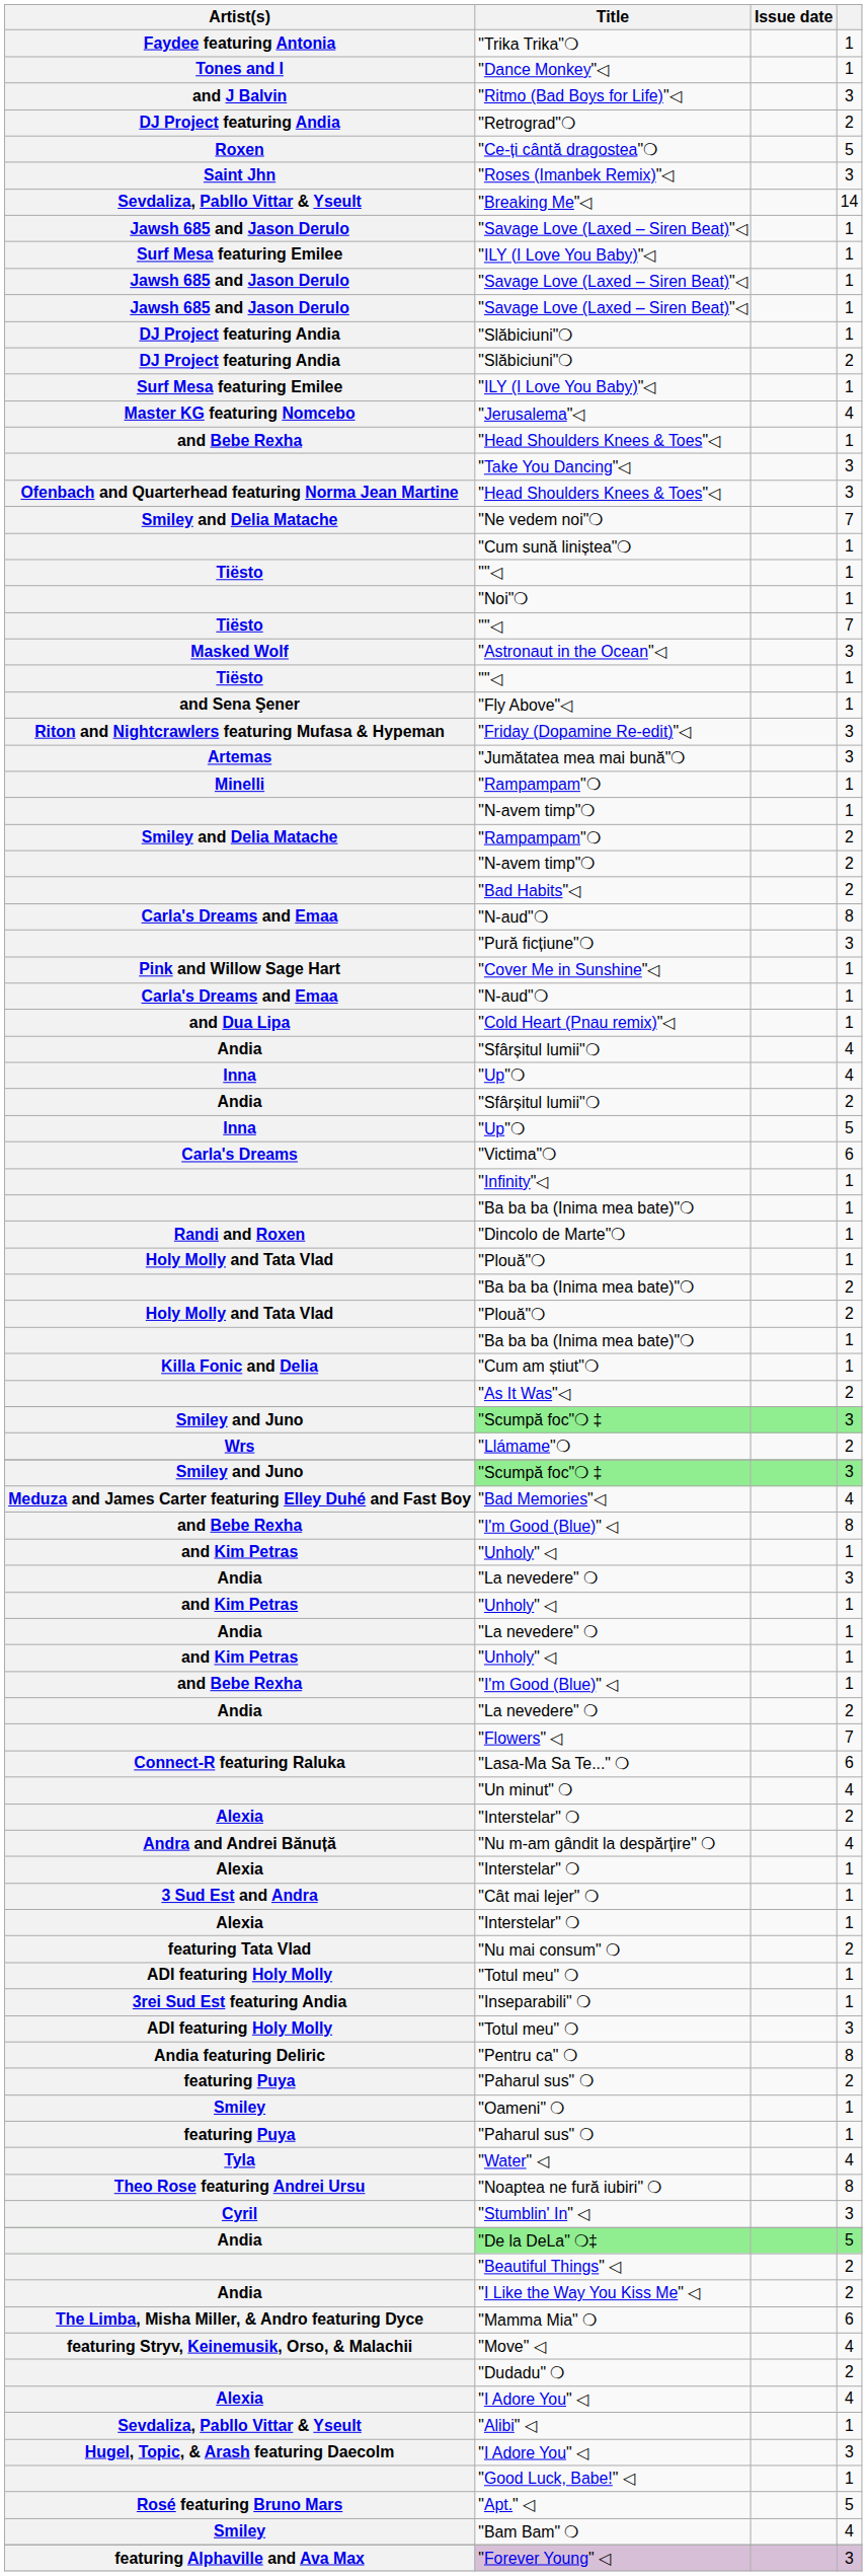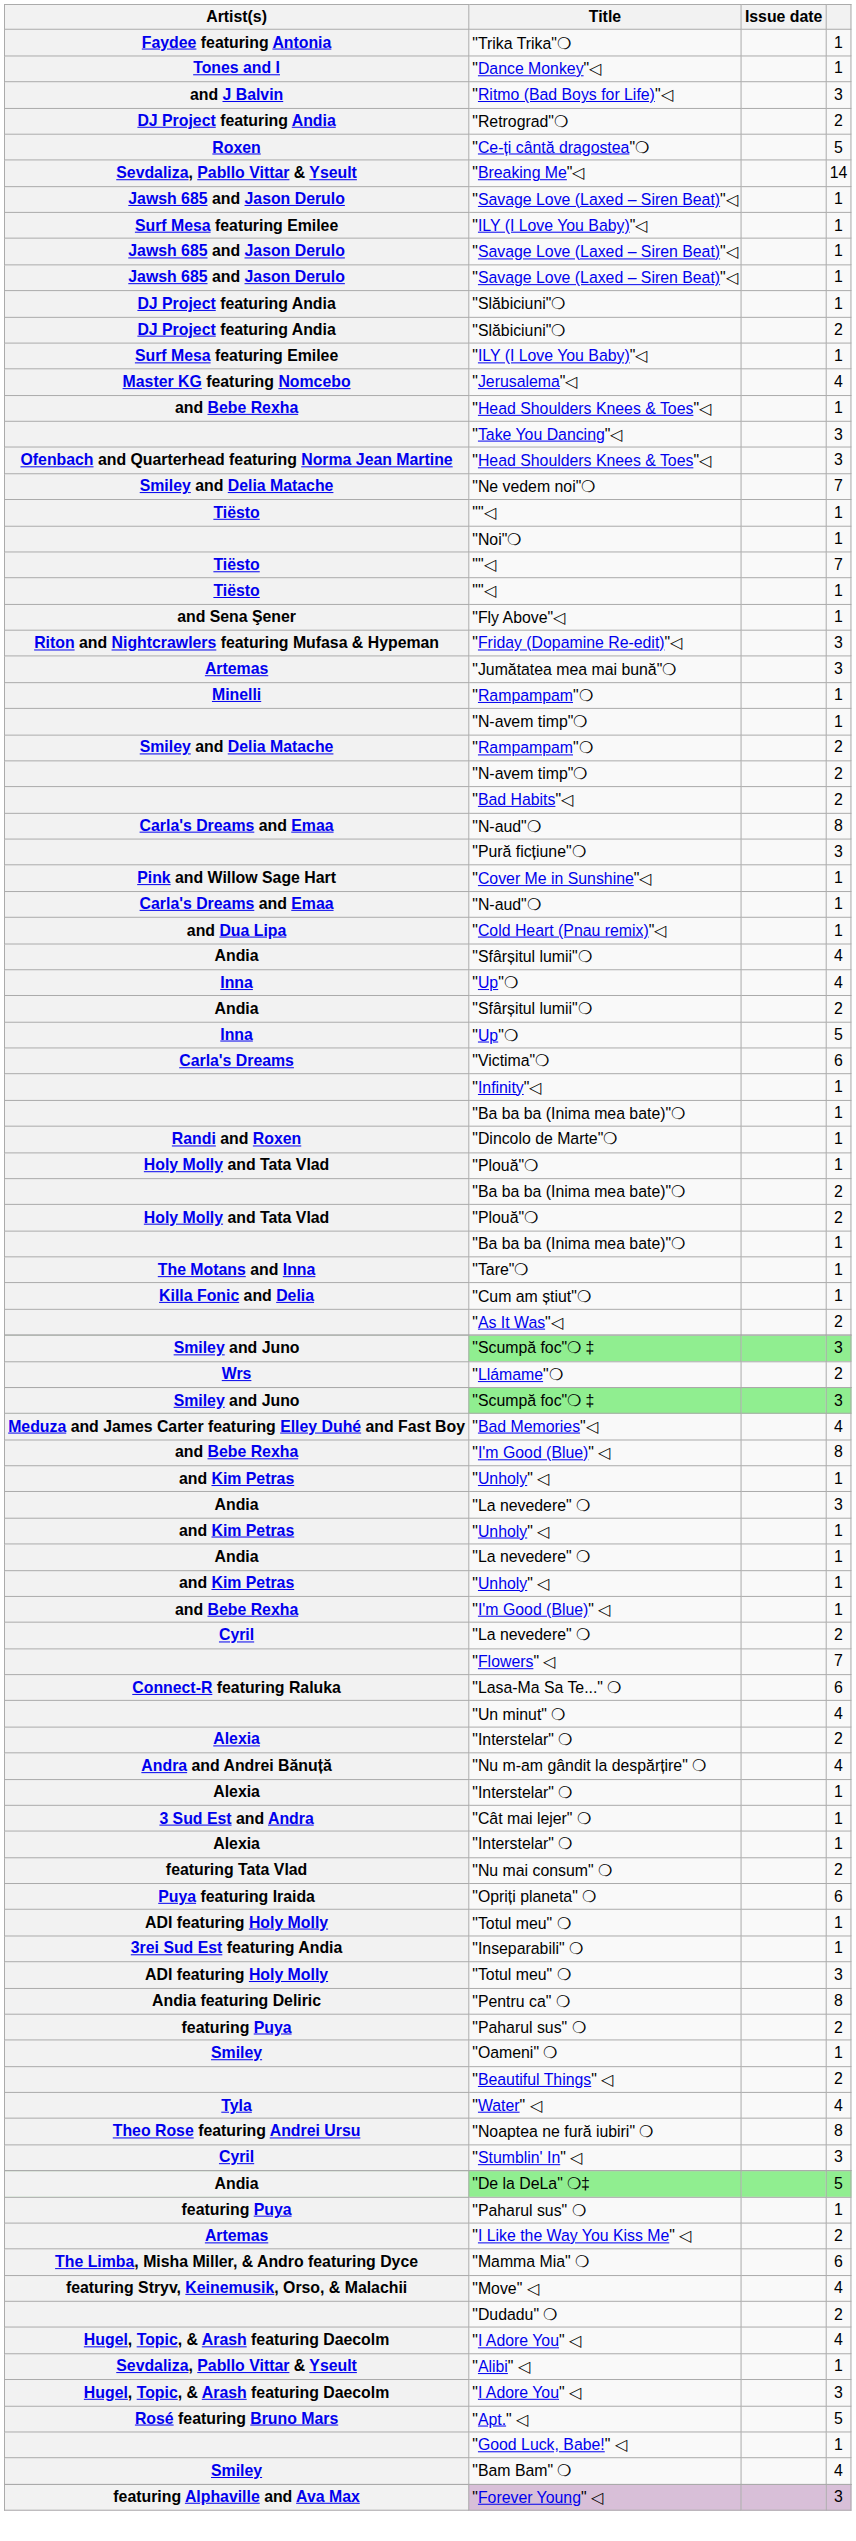- row: Saint Jhn | "Roses (Imanbek Remix)"◁ | 3
- row: "Cum sună liniștea"❍ | 1
- row: Masked Wolf | "Astronaut in the Ocean"◁ | 3
+ row: The Motans and Inna | "Tare"❍ | 1
"La nevedere" ❍ / 2 | Artist(s): Andia -> Cyril
+ row: Puya featuring Iraida | "Opriți planeta" ❍ | 6
rows swapped: "Paharul sus" ❍ / 1 <-> "Beautiful Things" ◁
"I Like the Way You Kiss Me" ◁ | Artist(s): Andia -> Artemas
"I Adore You" ◁ / 4 | Artist(s): Alexia -> Hugel, Topic, & Arash featuring Daecolm
rows swapped: "Good Luck, Babe!" ◁ <-> "Apt." ◁
